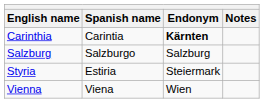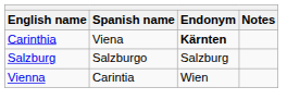Carinthia | Spanish name: Carintia -> Viena
- row: Styria | Estiria | Steiermark
Vienna | Spanish name: Viena -> Carintia
